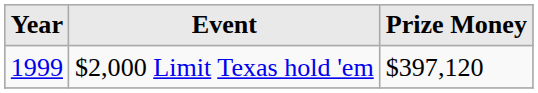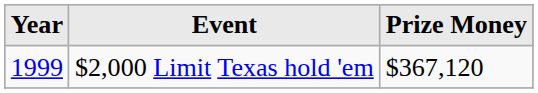$2,000 Limit Texas hold 'em | Prize Money: $397,120 -> $367,120
